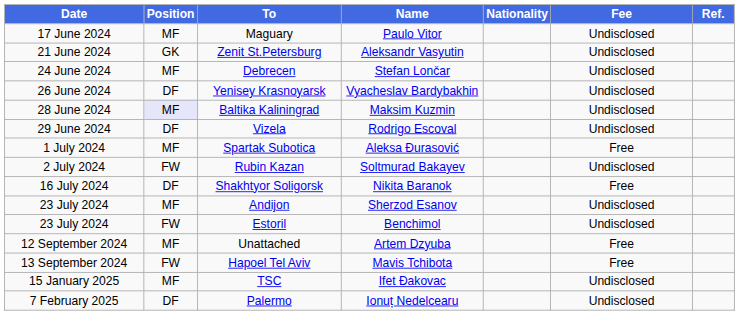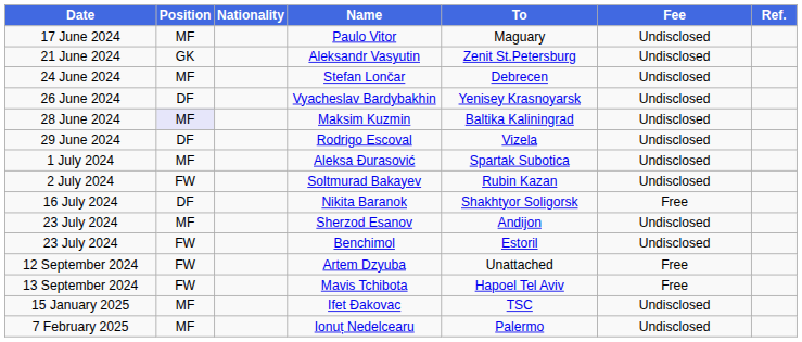columns swapped: Nationality <-> To
Aleksa Đurasović | Fee: Free -> Undisclosed
Artem Dzyuba | Position: MF -> FW
Ionuț Nedelcearu | Position: DF -> MF
